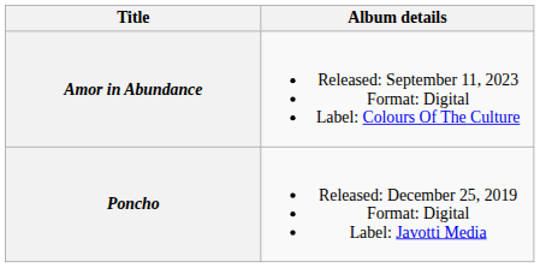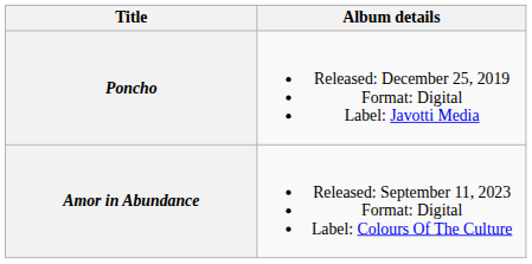rows swapped: Poncho <-> Amor in Abundance
